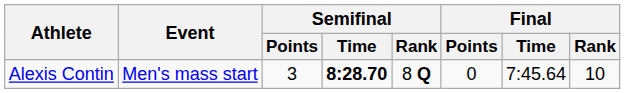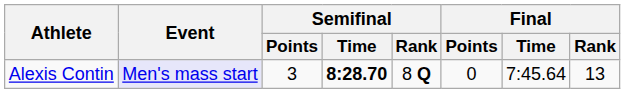Alexis Contin | Event: no background -> lavender background
Alexis Contin | Final / Rank: 10 -> 13
